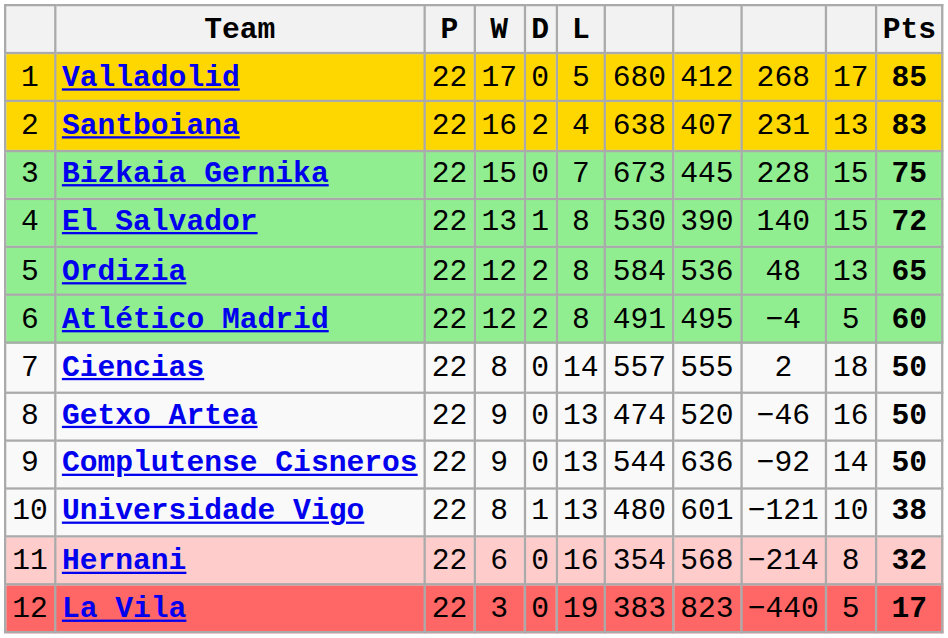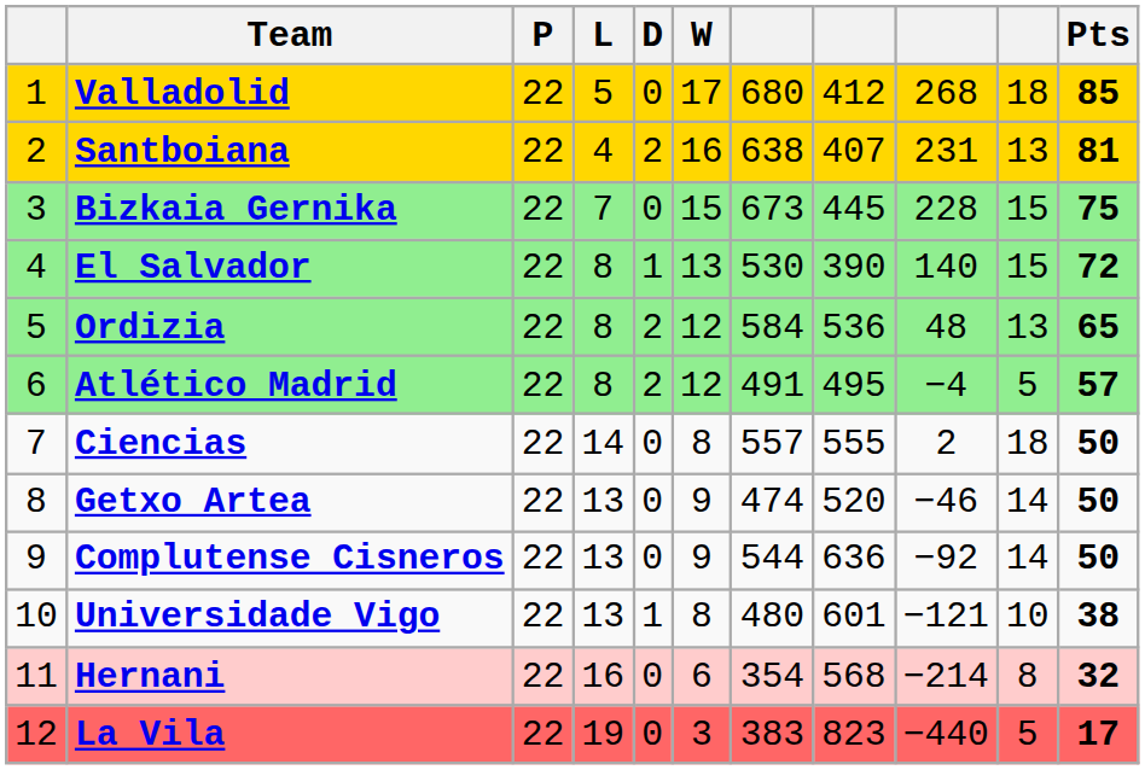columns swapped: W <-> L
Valladolid | column 10: 17 -> 18
Santboiana | Pts: 83 -> 81
Atlético Madrid | Pts: 60 -> 57
Getxo Artea | column 10: 16 -> 14
